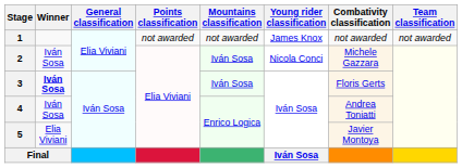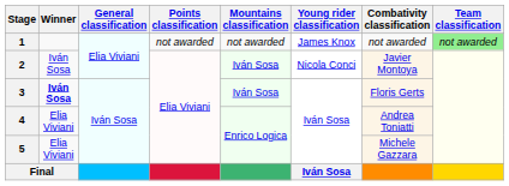1 | Team classification: no background -> lightgreen background
2 | Combativity classification: Michele Gazzara -> Javier Montoya
4 | Winner: Iván Sosa -> Elia Viviani
5 | Combativity classification: Javier Montoya -> Michele Gazzara
